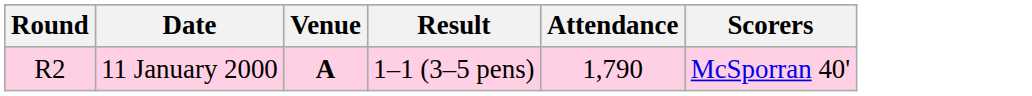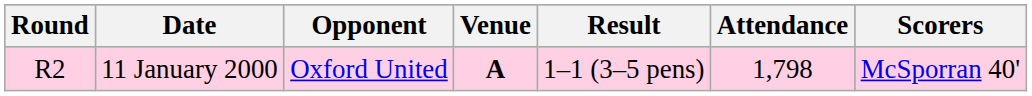+ column: Opponent | Oxford United
11 January 2000 | Attendance: 1,790 -> 1,798
